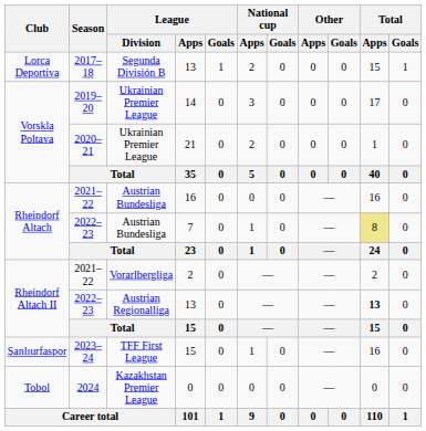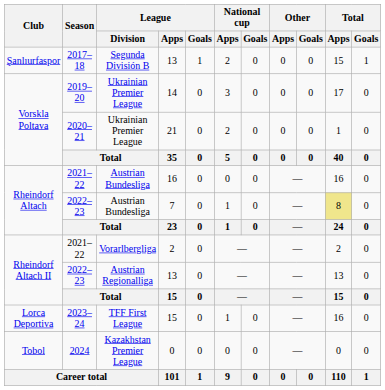2017–18 / 13 | Club: Lorca Deportiva -> Şanlıurfaspor
2022–23 / 13 | Total / Apps: bold -> normal
2023–24 / 15 | Club: Şanlıurfaspor -> Lorca Deportiva
